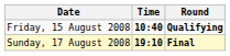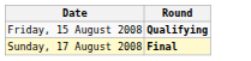- column: Time | 10:40 | 19:10
